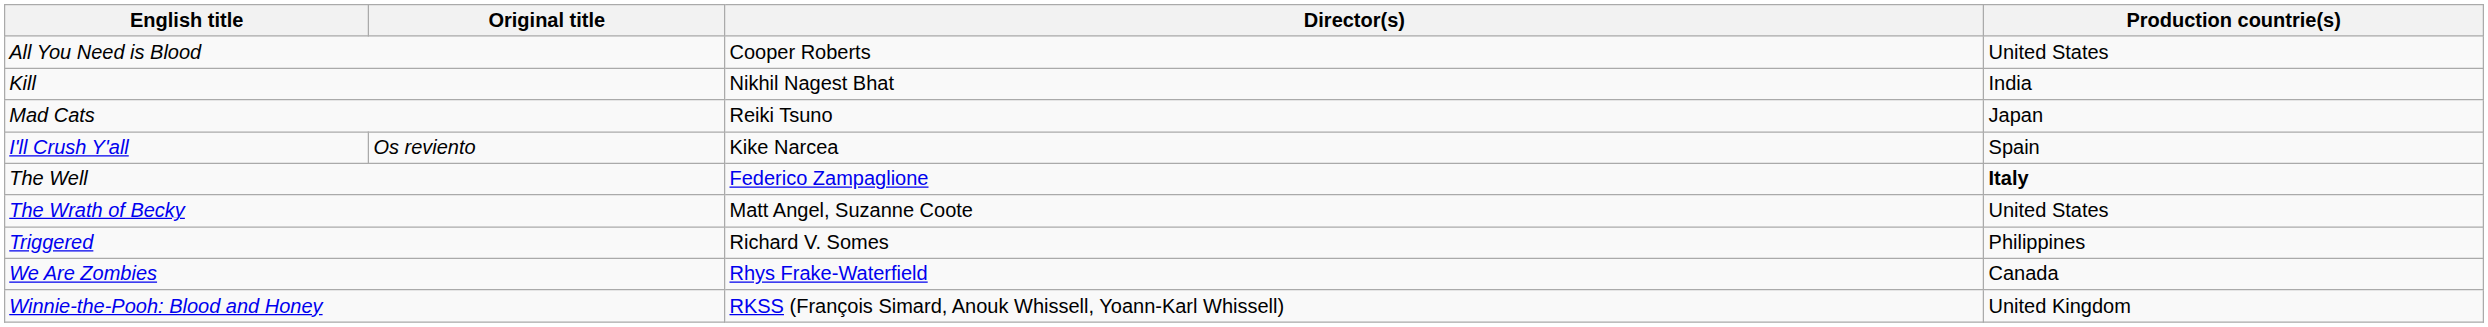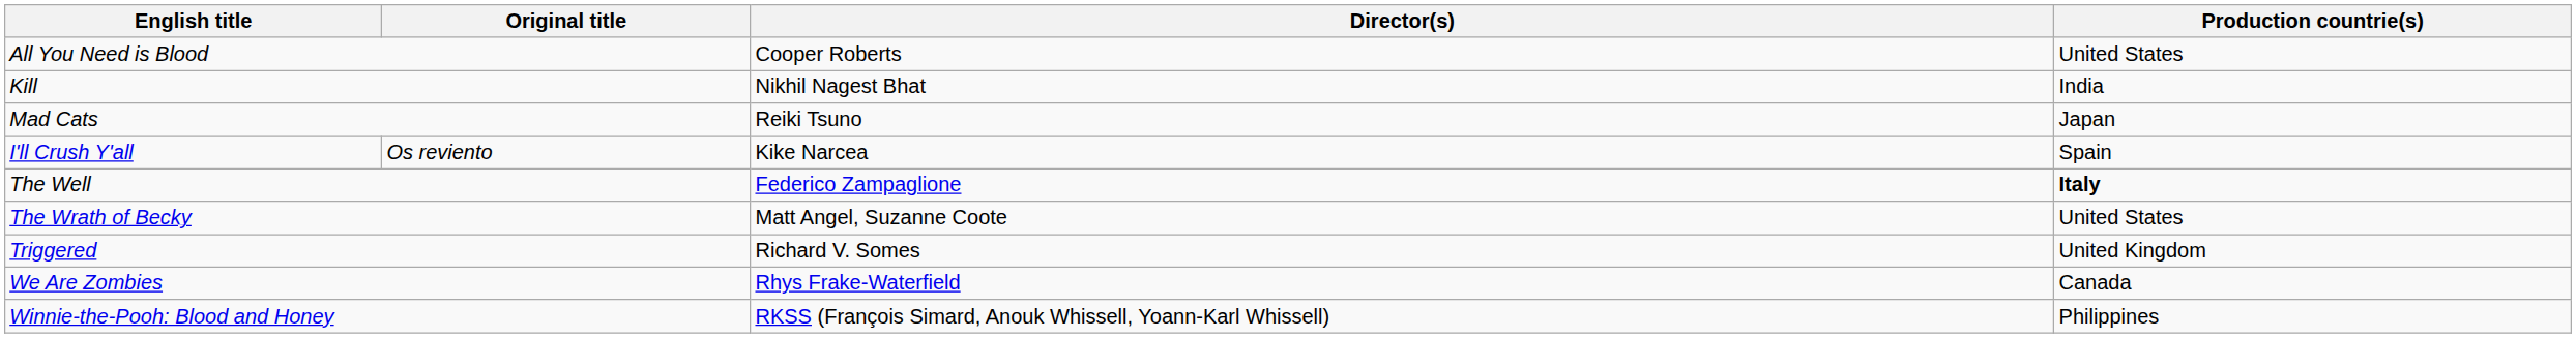Triggered | Production countrie(s): Philippines -> United Kingdom
Winnie-the-Pooh: Blood and Honey | Production countrie(s): United Kingdom -> Philippines
